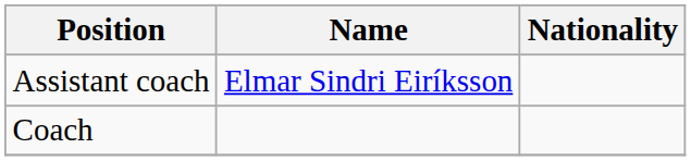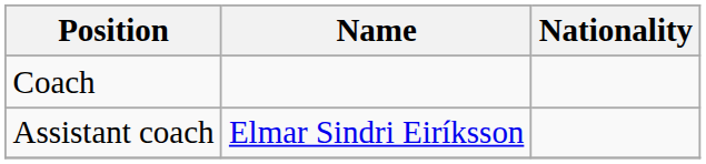rows swapped: Coach <-> Assistant coach
